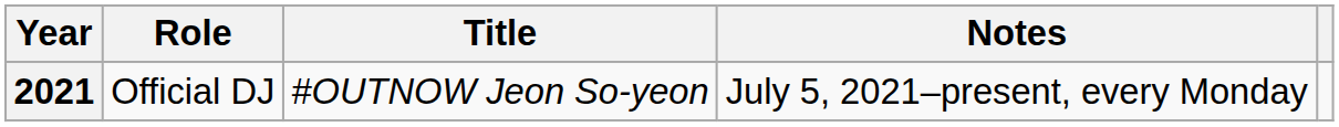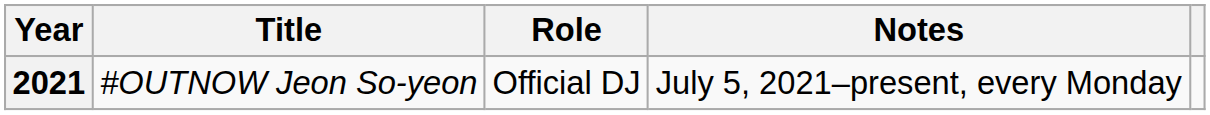columns swapped: Title <-> Role
